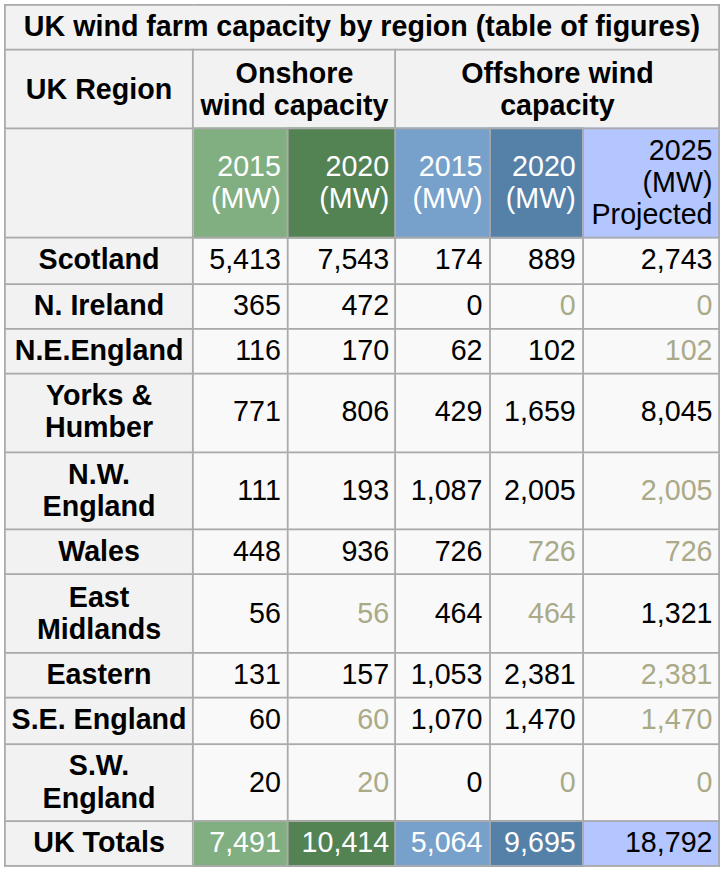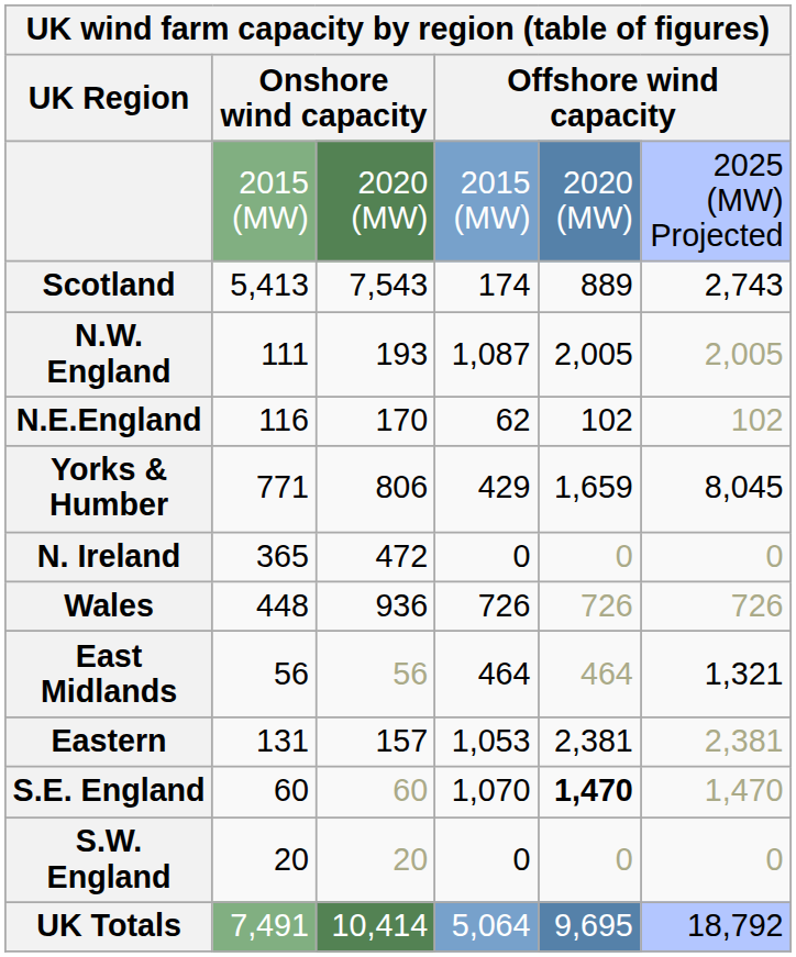rows swapped: N.W. England <-> N. Ireland
S.E. England | column 5: normal -> bold
